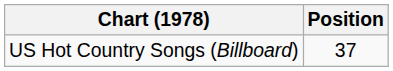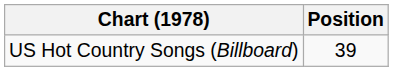US Hot Country Songs (Billboard) | Position: 37 -> 39
